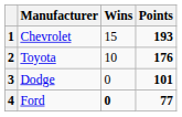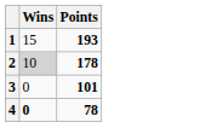- column: Manufacturer | Chevrolet | Toyota | Dodge | Ford
2 | Wins: no background -> lightgrey background
2 | Points: 176 -> 178
4 | Points: 77 -> 78
